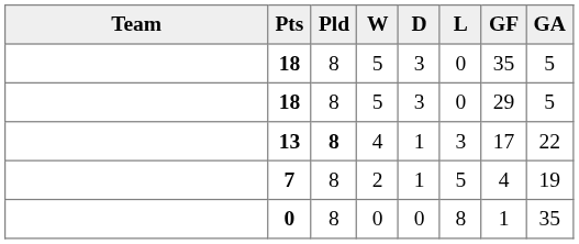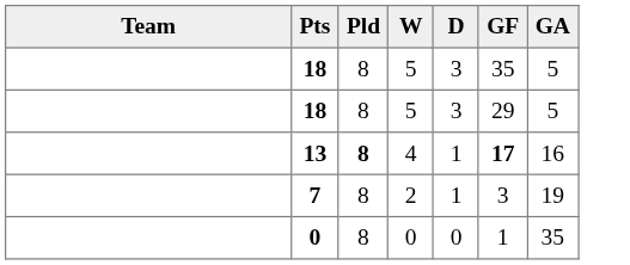- column: L | 0 | 0 | 3 | 5 | 8
13 | GF: normal -> bold
13 | GA: 22 -> 16
7 | GF: 4 -> 3
